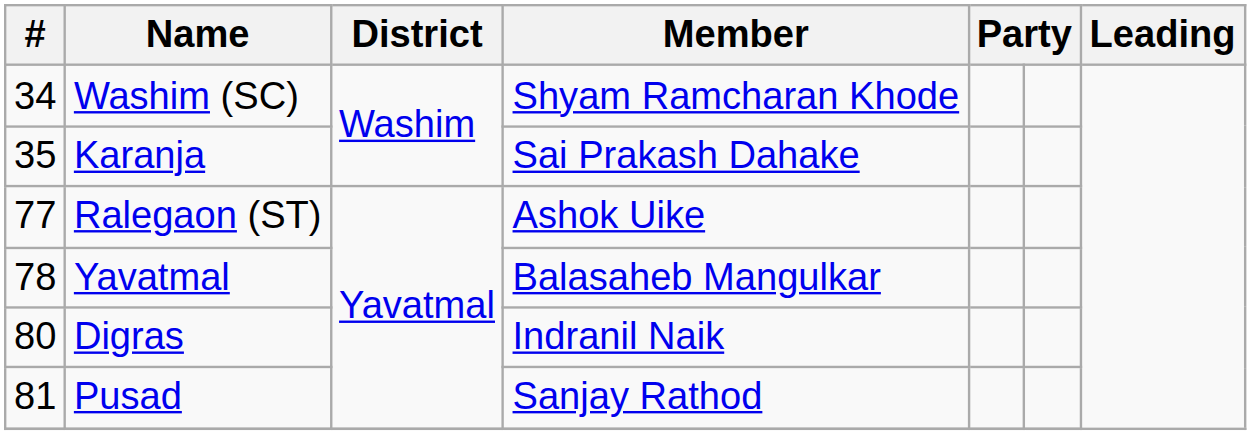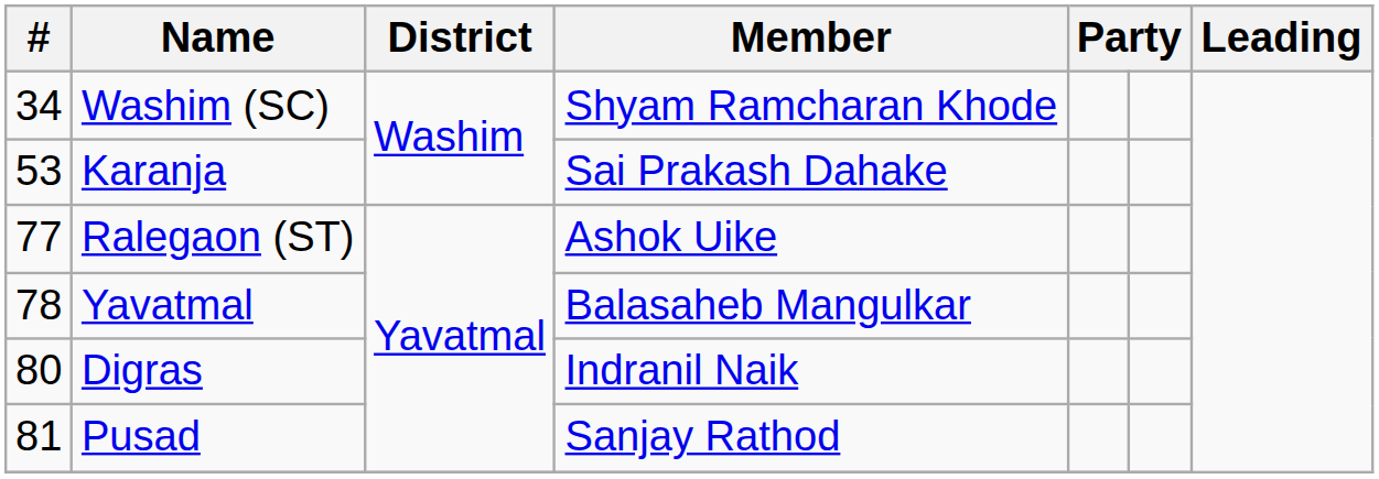Karanja | #: 35 -> 53
